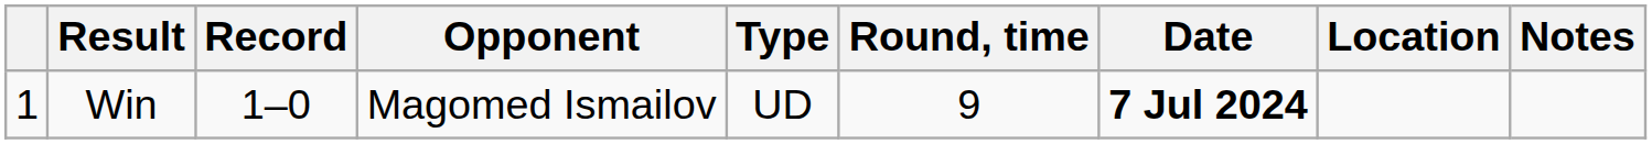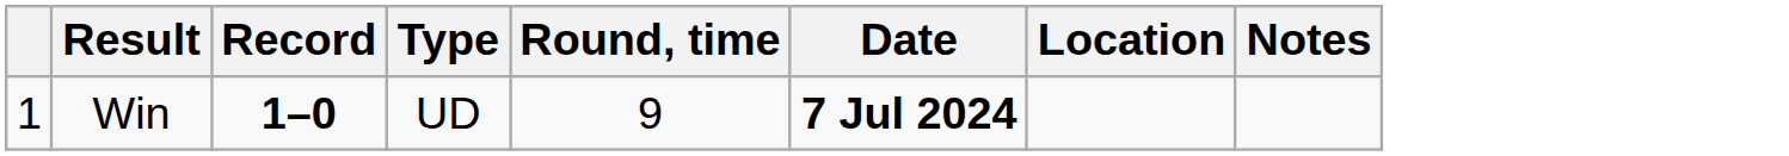- column: Opponent | Magomed Ismailov
Win | Record: normal -> bold
